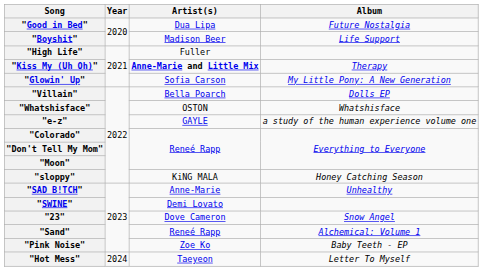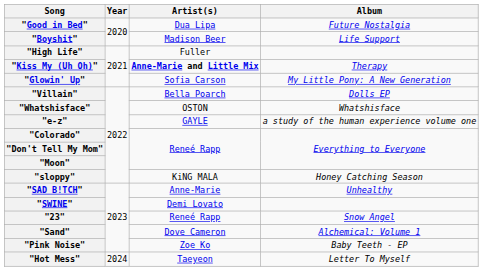"23" | Artist(s): Dove Cameron -> Reneé Rapp
"Sand" | Artist(s): Reneé Rapp -> Dove Cameron
